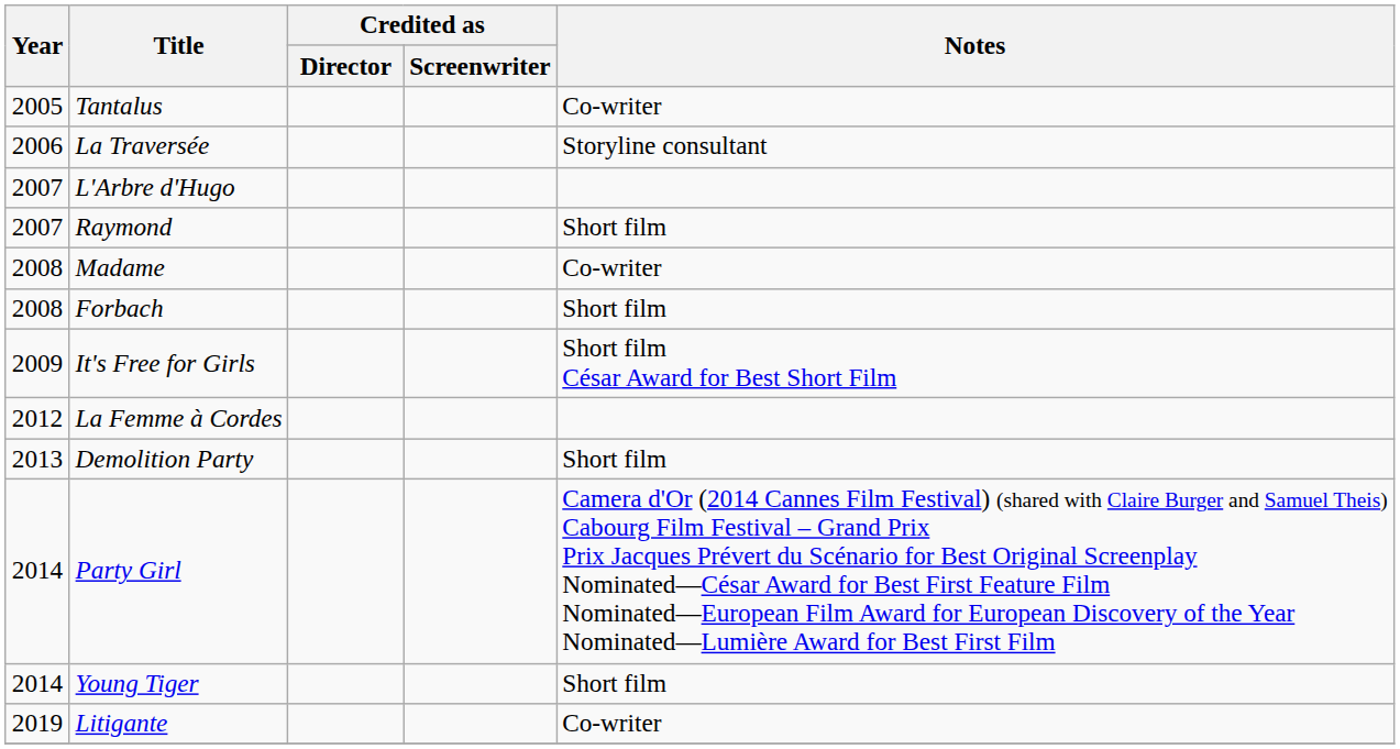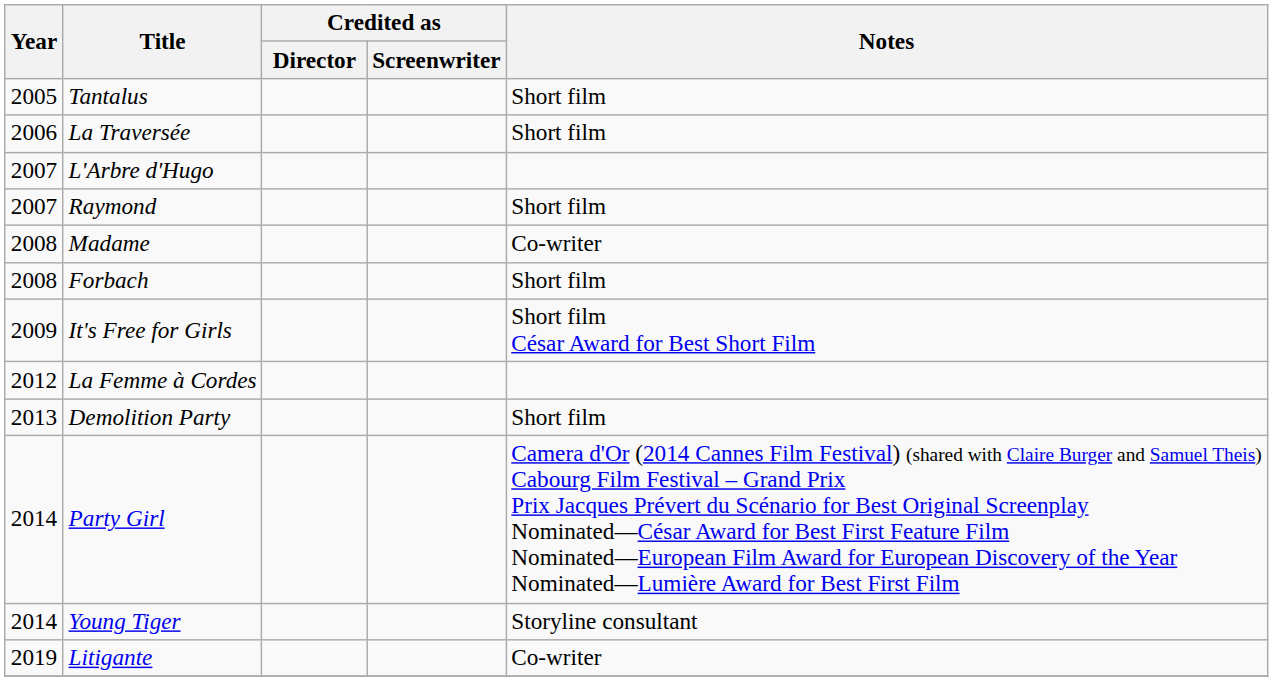Tantalus | Notes: Co-writer -> Short film
La Traversée | Notes: Storyline consultant -> Short film
Young Tiger | Notes: Short film -> Storyline consultant
